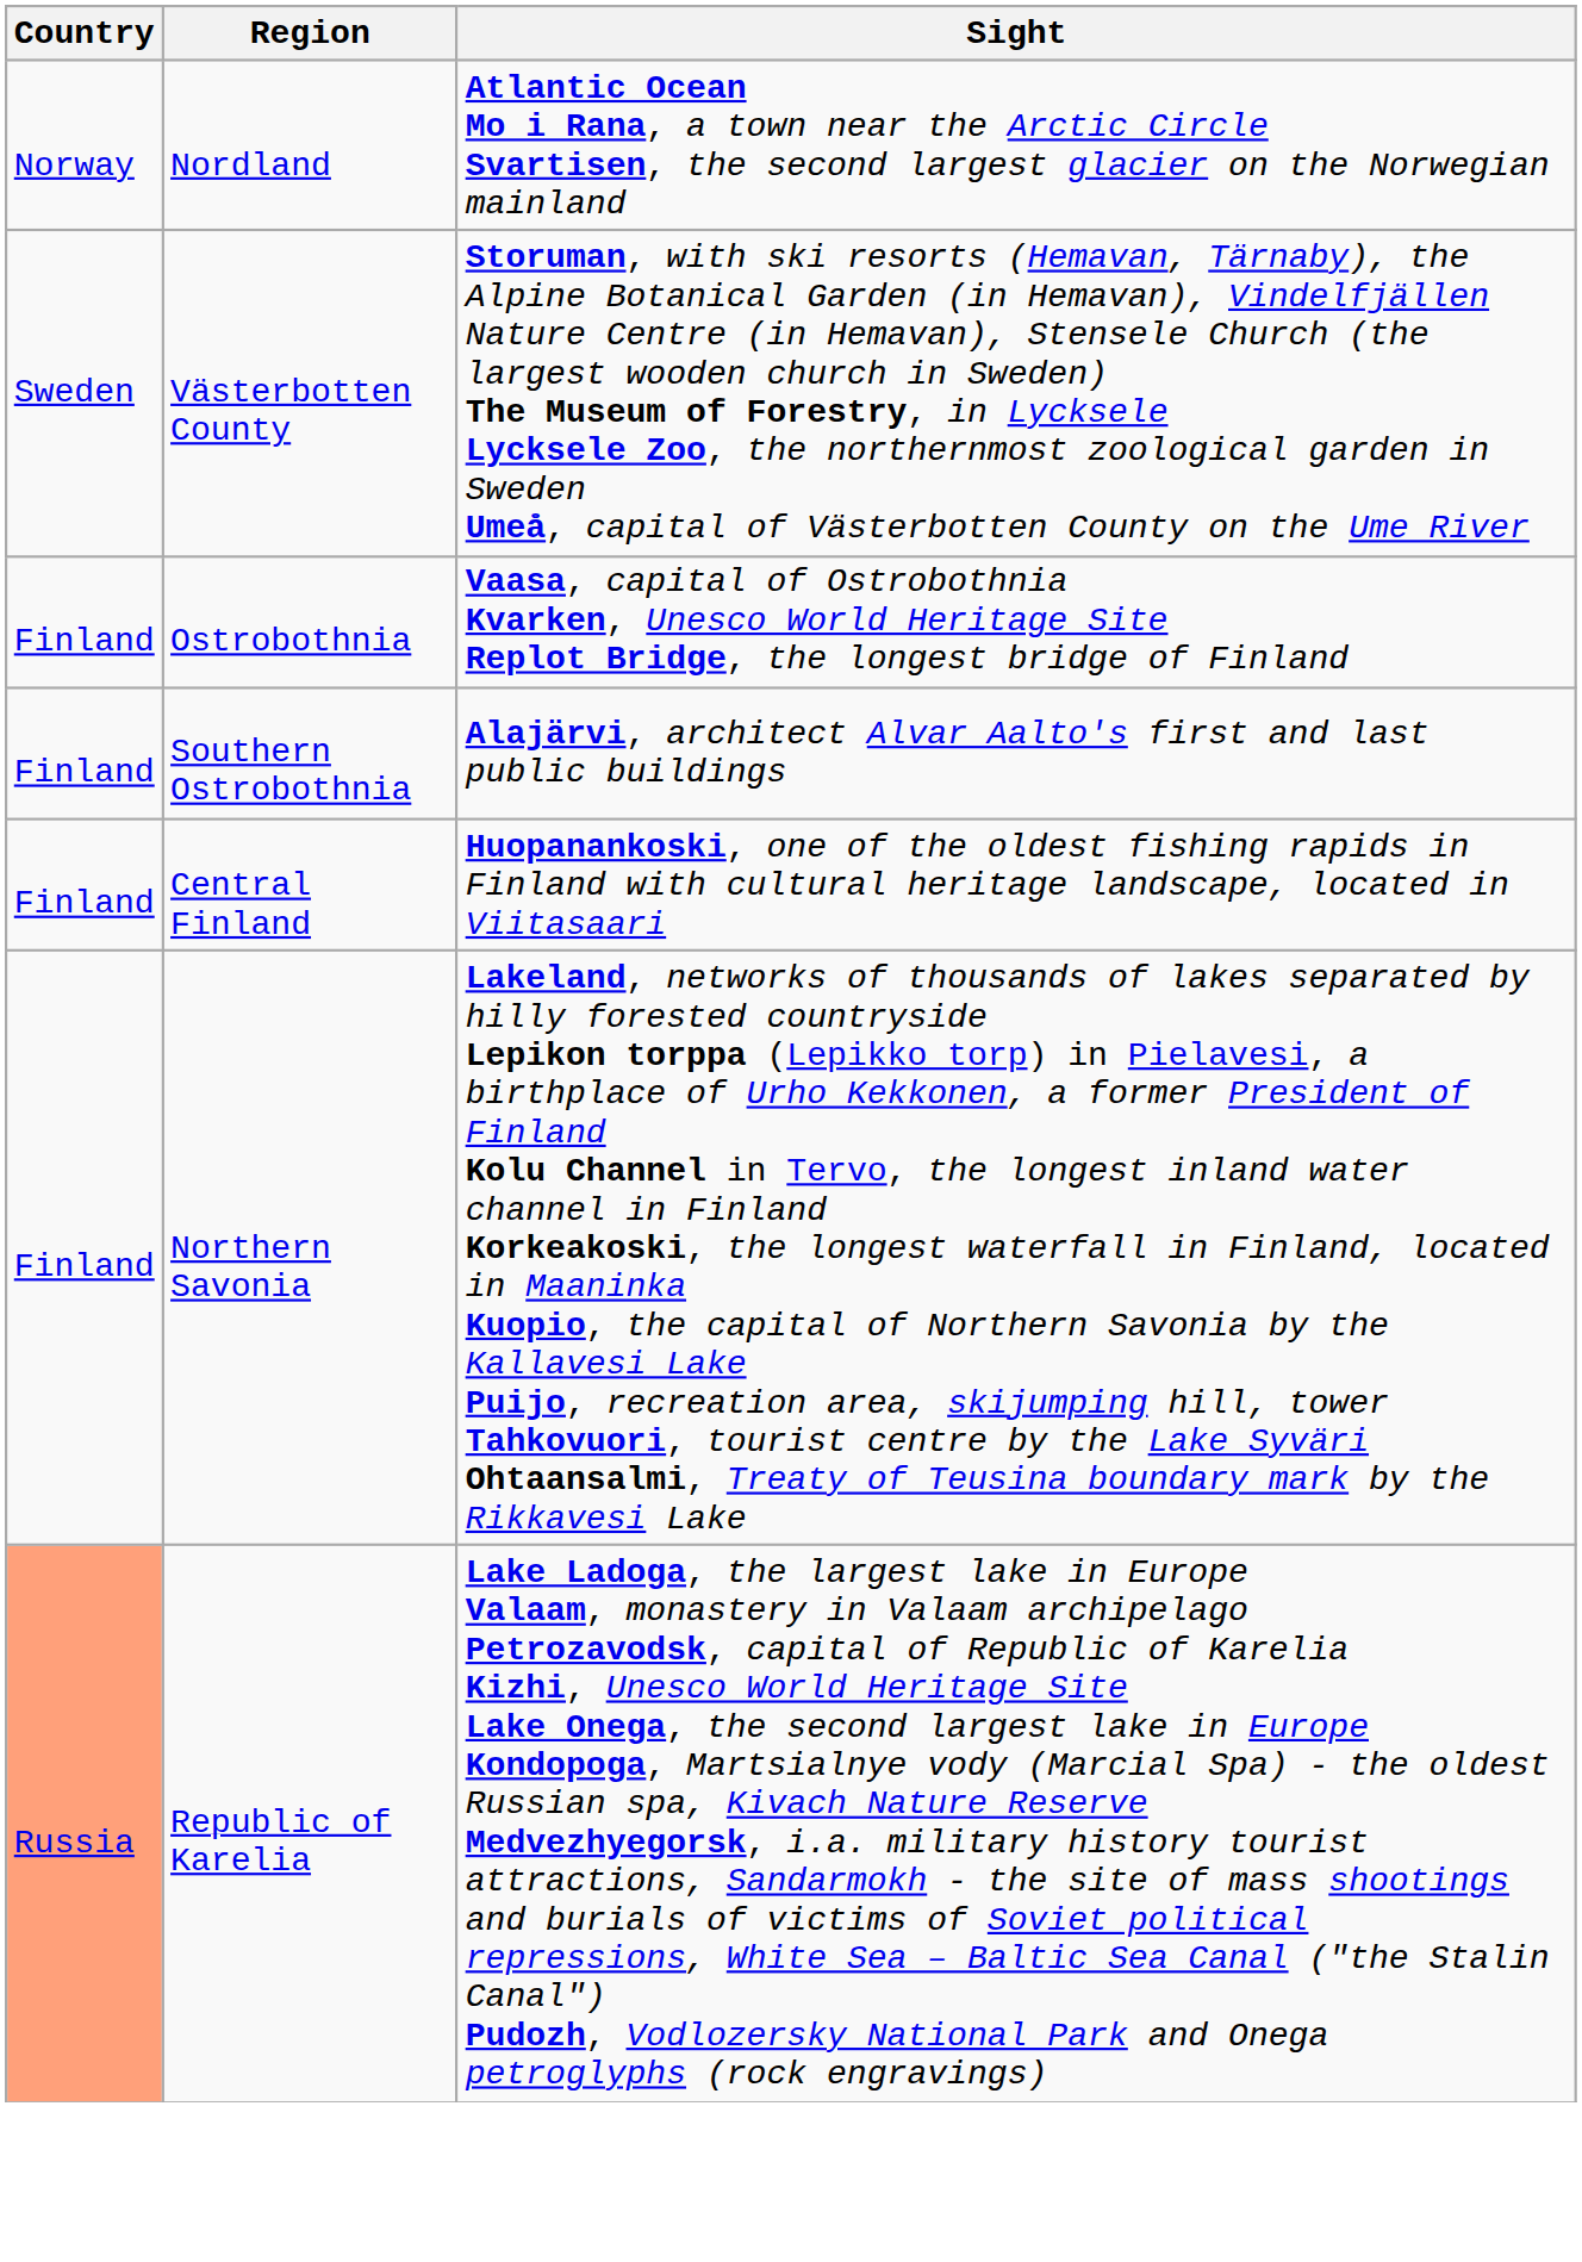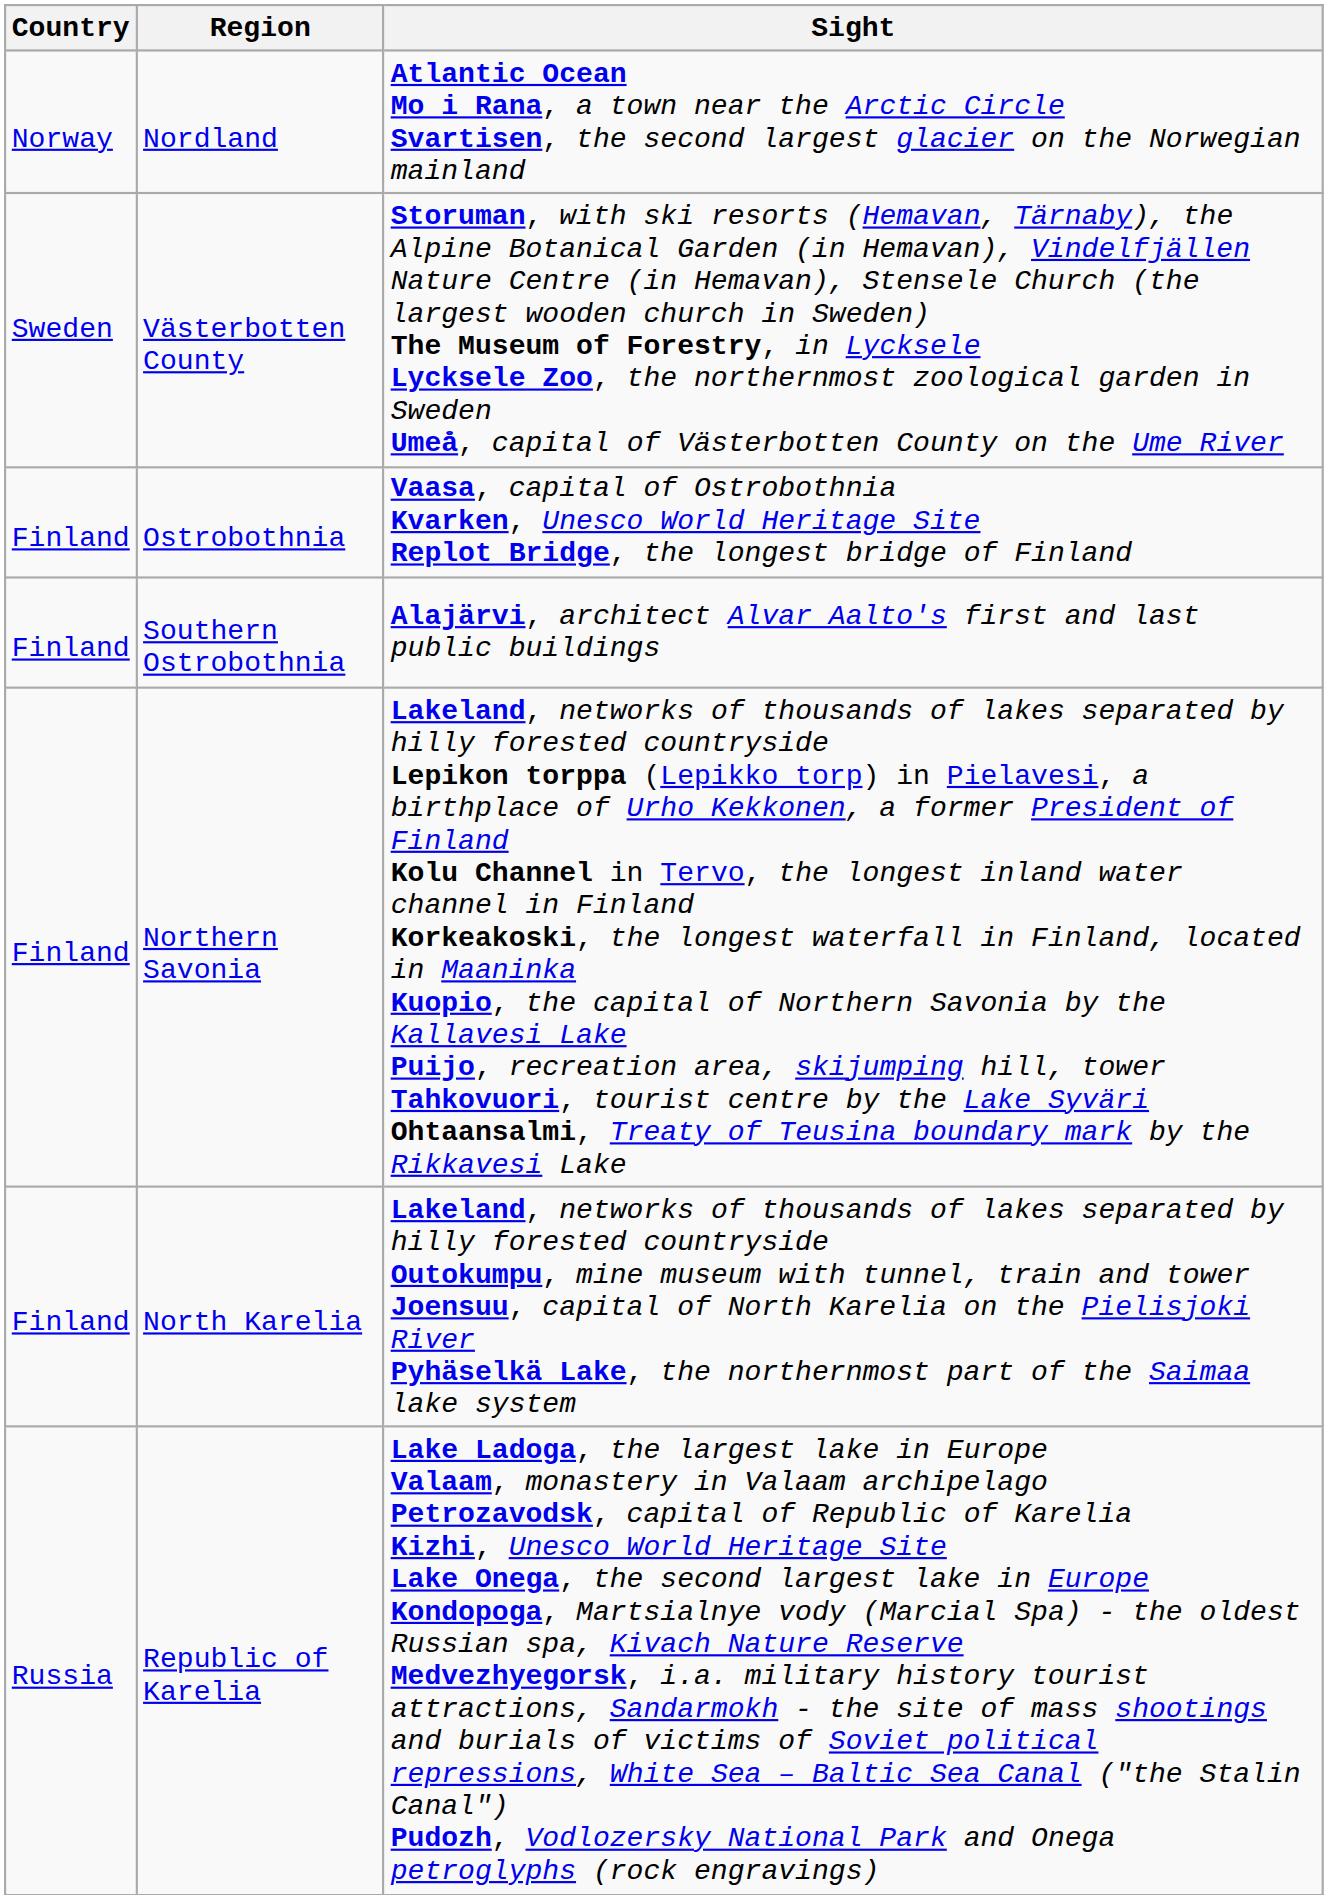- row: Finland | Central Finland | Huopanankoski, one of the oldest fishing rapids in Finland with cultural heritage landscape, located in Viitasaari
+ row: Finland | North Karelia | Lakeland, networks of thousands of lakes separated by hilly forested countryside Outokumpu, mine museum with tunnel, train and tower Joensuu, capital of North Karelia on the Pielisjoki River Pyhäselkä Lake, the northernmost part of the Saimaa lake system
Republic of Karelia | Country: lightsalmon background -> no background
